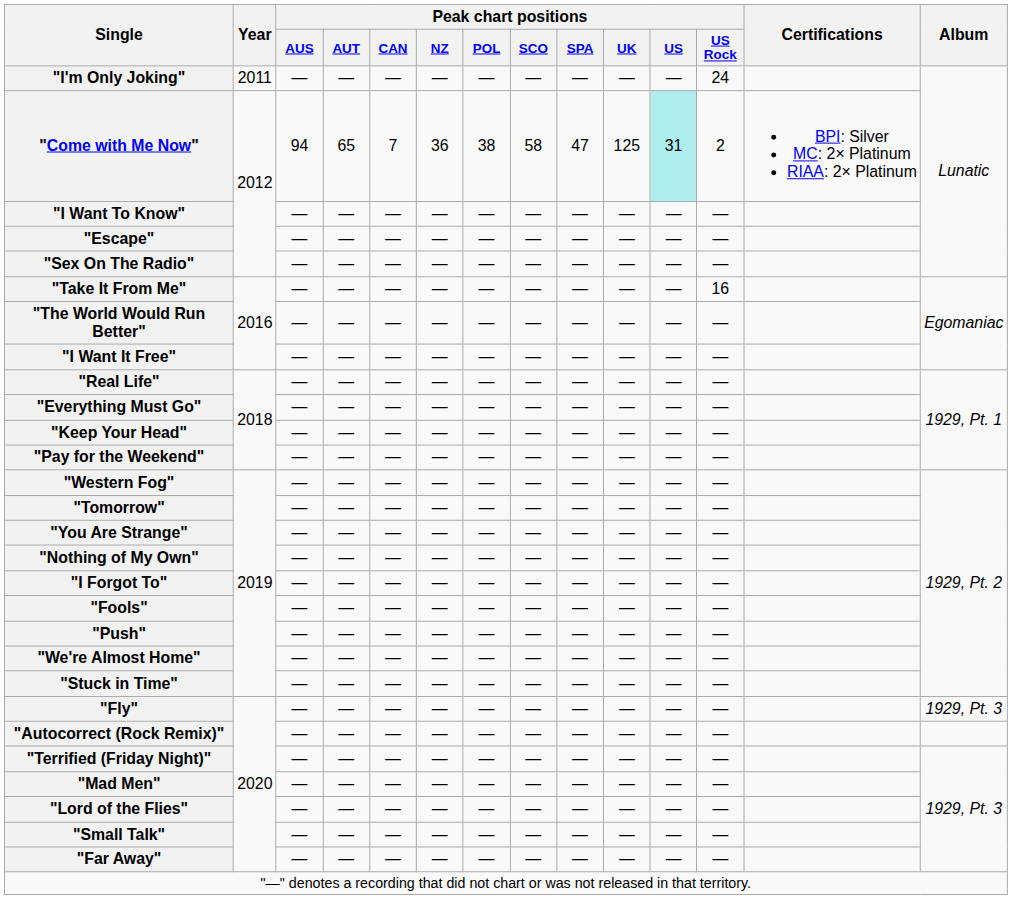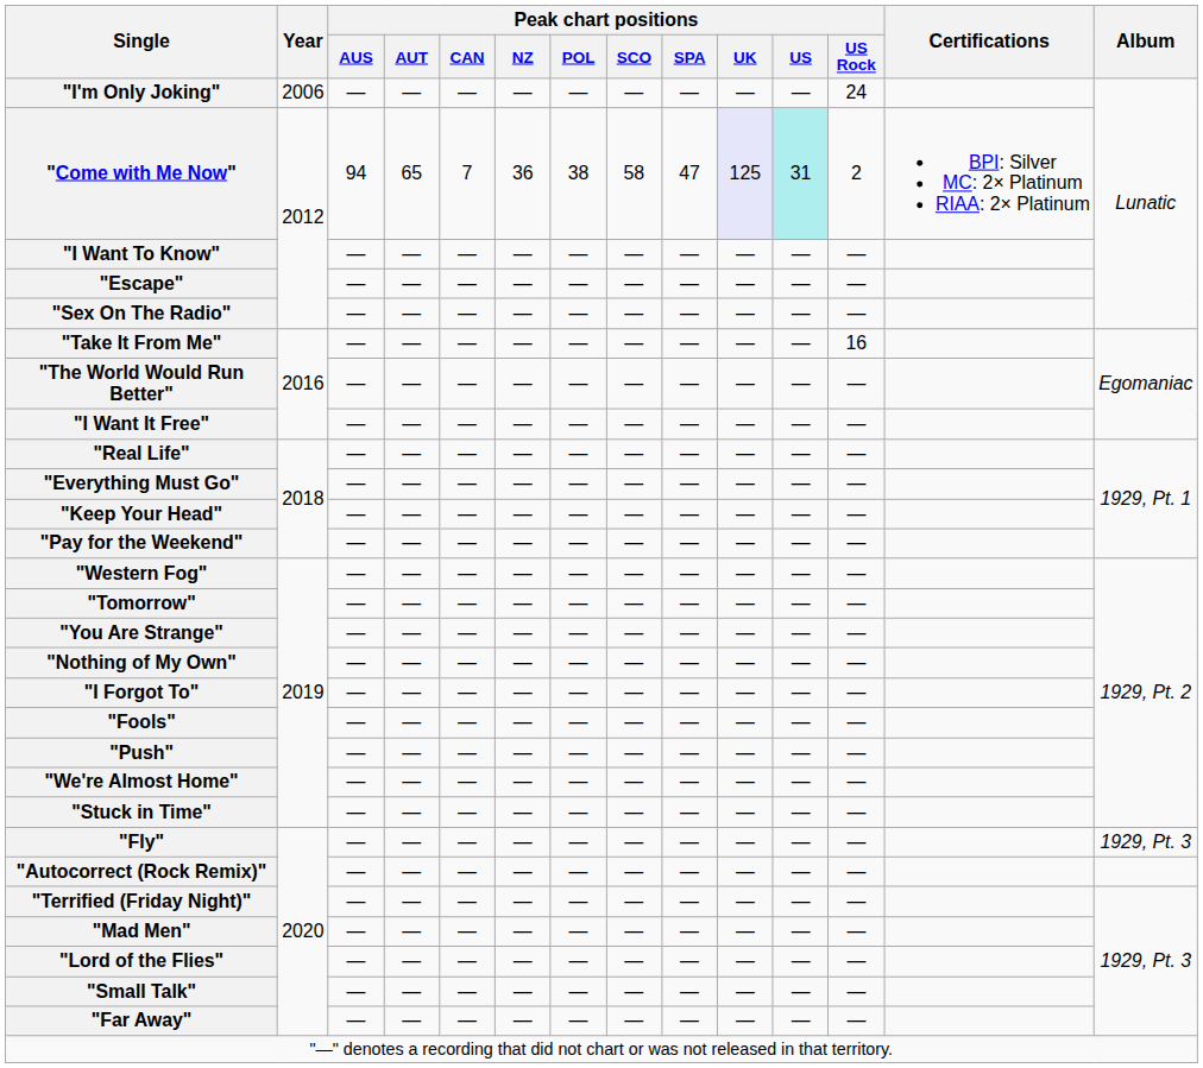"I'm Only Joking" | Year: 2011 -> 2006
"Come with Me Now" | Peak chart positions / UK: no background -> lavender background
